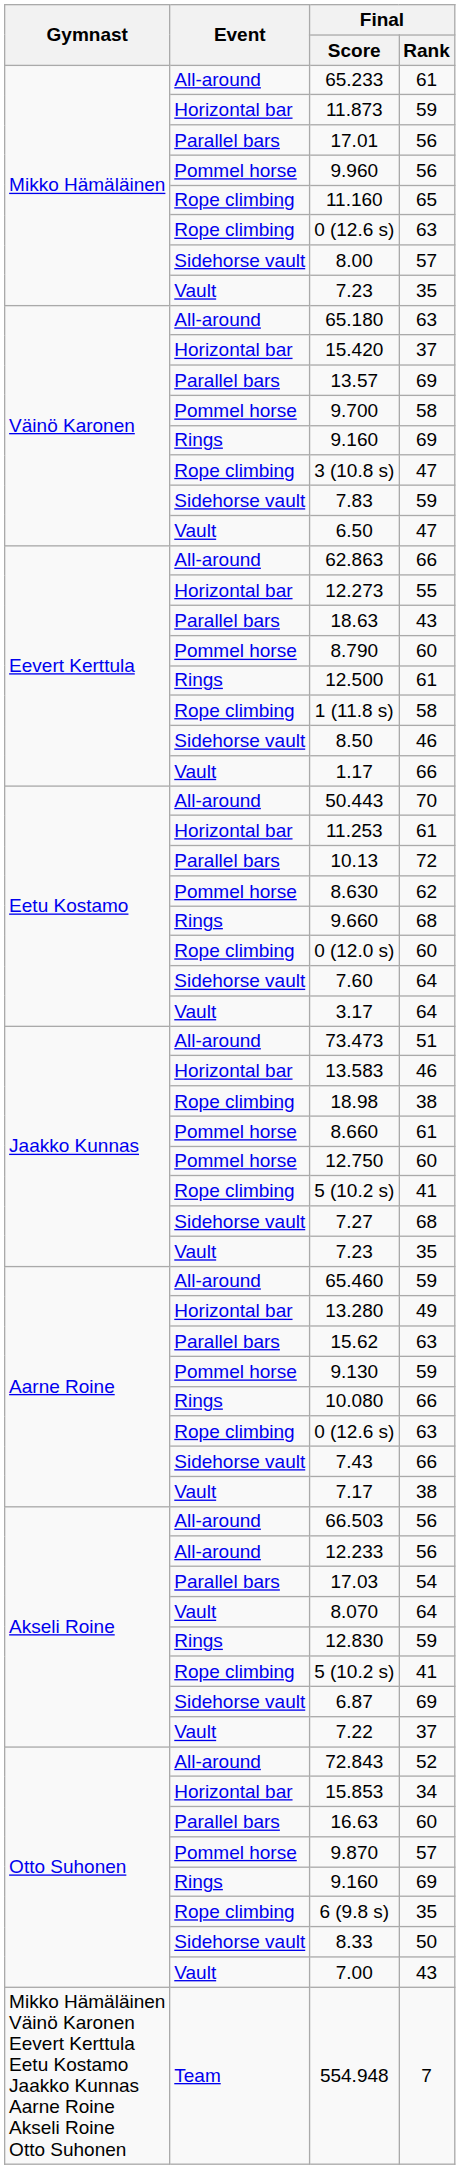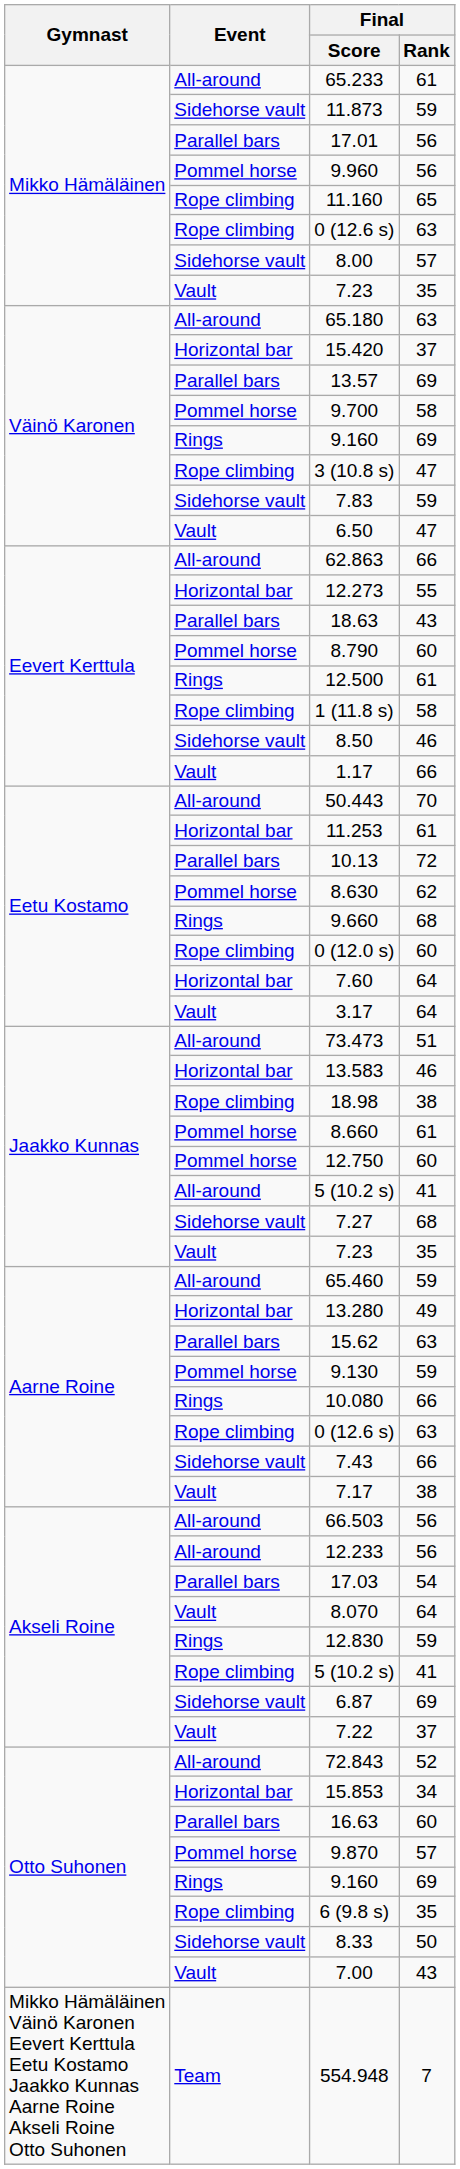11.873 | Event: Horizontal bar -> Sidehorse vault
7.60 | Event: Sidehorse vault -> Horizontal bar
Jaakko Kunnas / 5 (10.2 s) | Event: Rope climbing -> All-around
